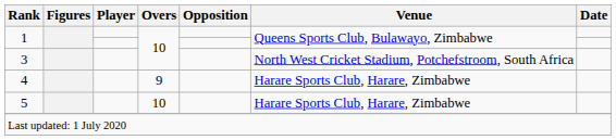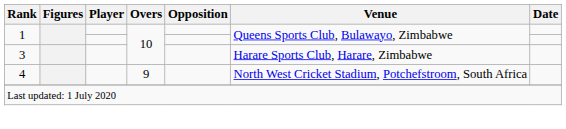3 | Venue: North West Cricket Stadium, Potchefstroom, South Africa -> Harare Sports Club, Harare, Zimbabwe
4 | Venue: Harare Sports Club, Harare, Zimbabwe -> North West Cricket Stadium, Potchefstroom, South Africa
- row: 5 | 10 | Harare Sports Club, Harare, Zimbabwe
